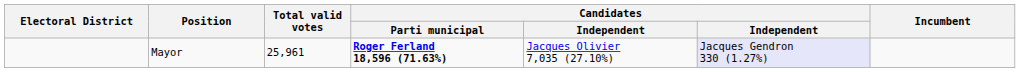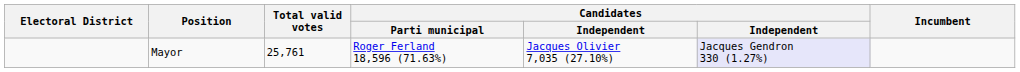Mayor | Total valid votes: 25,961 -> 25,761
Mayor | Candidates / Parti municipal: bold -> normal
